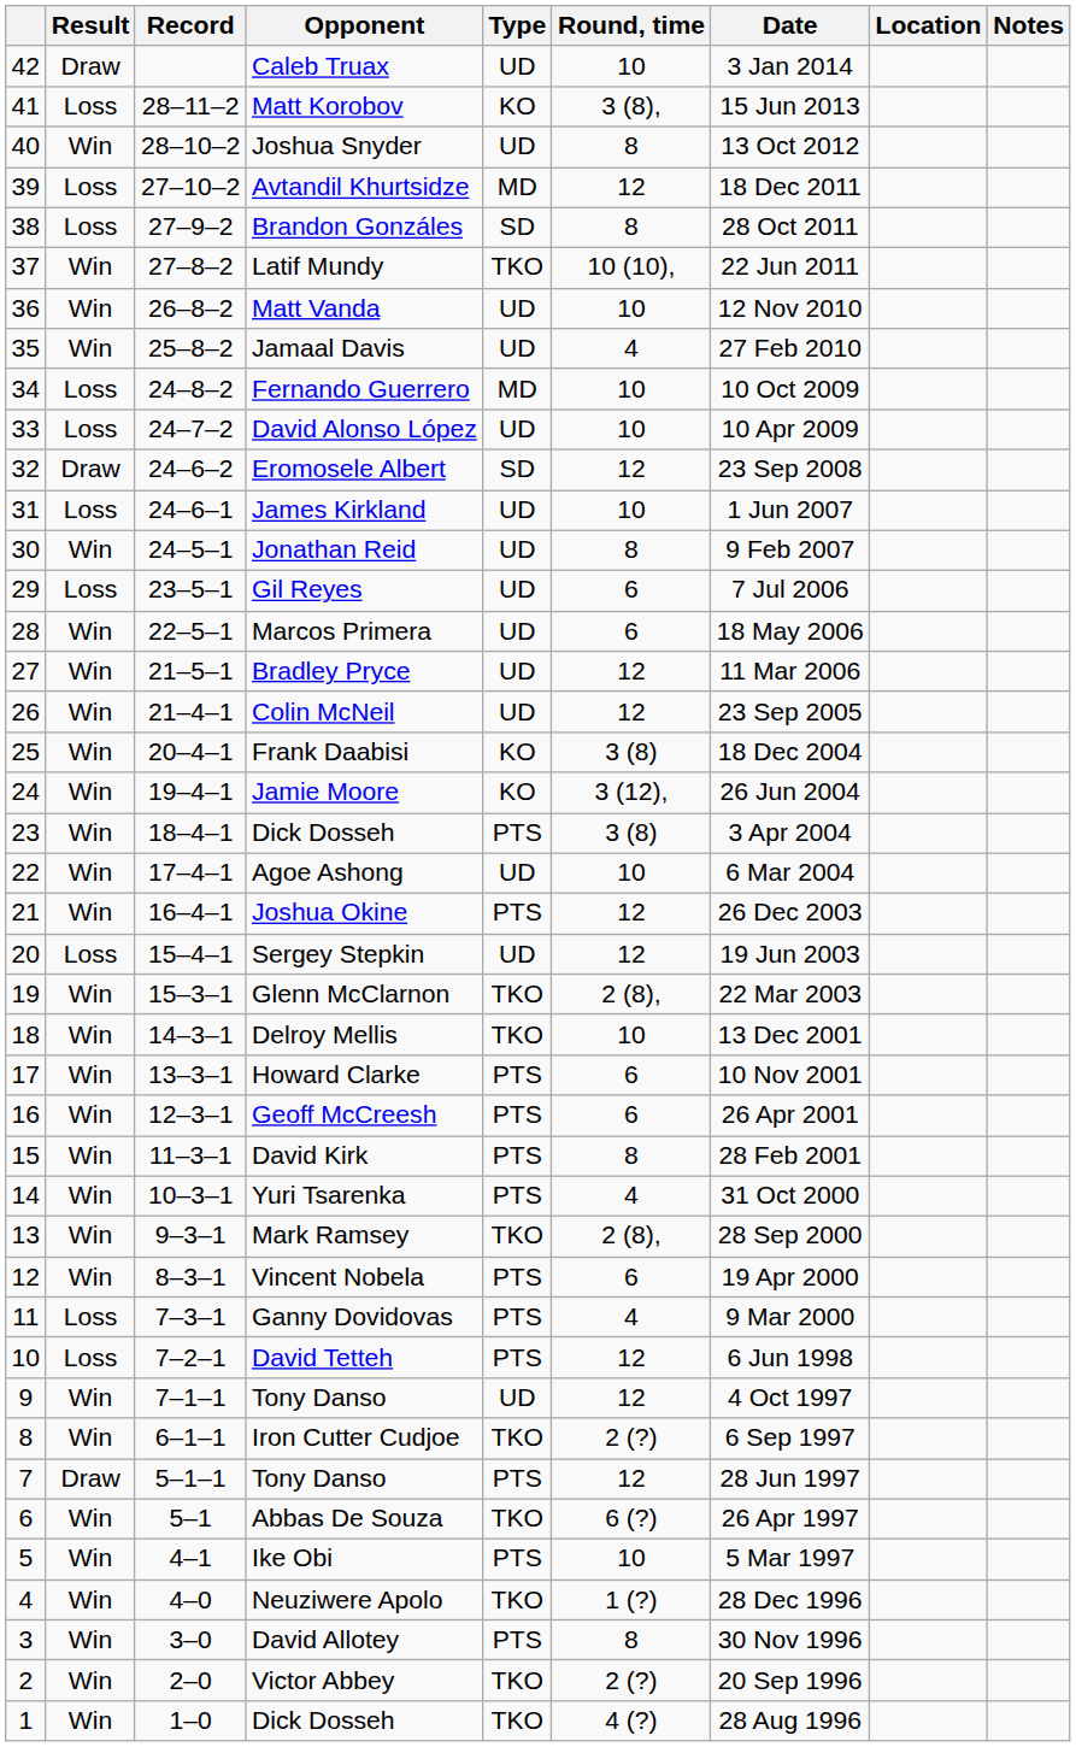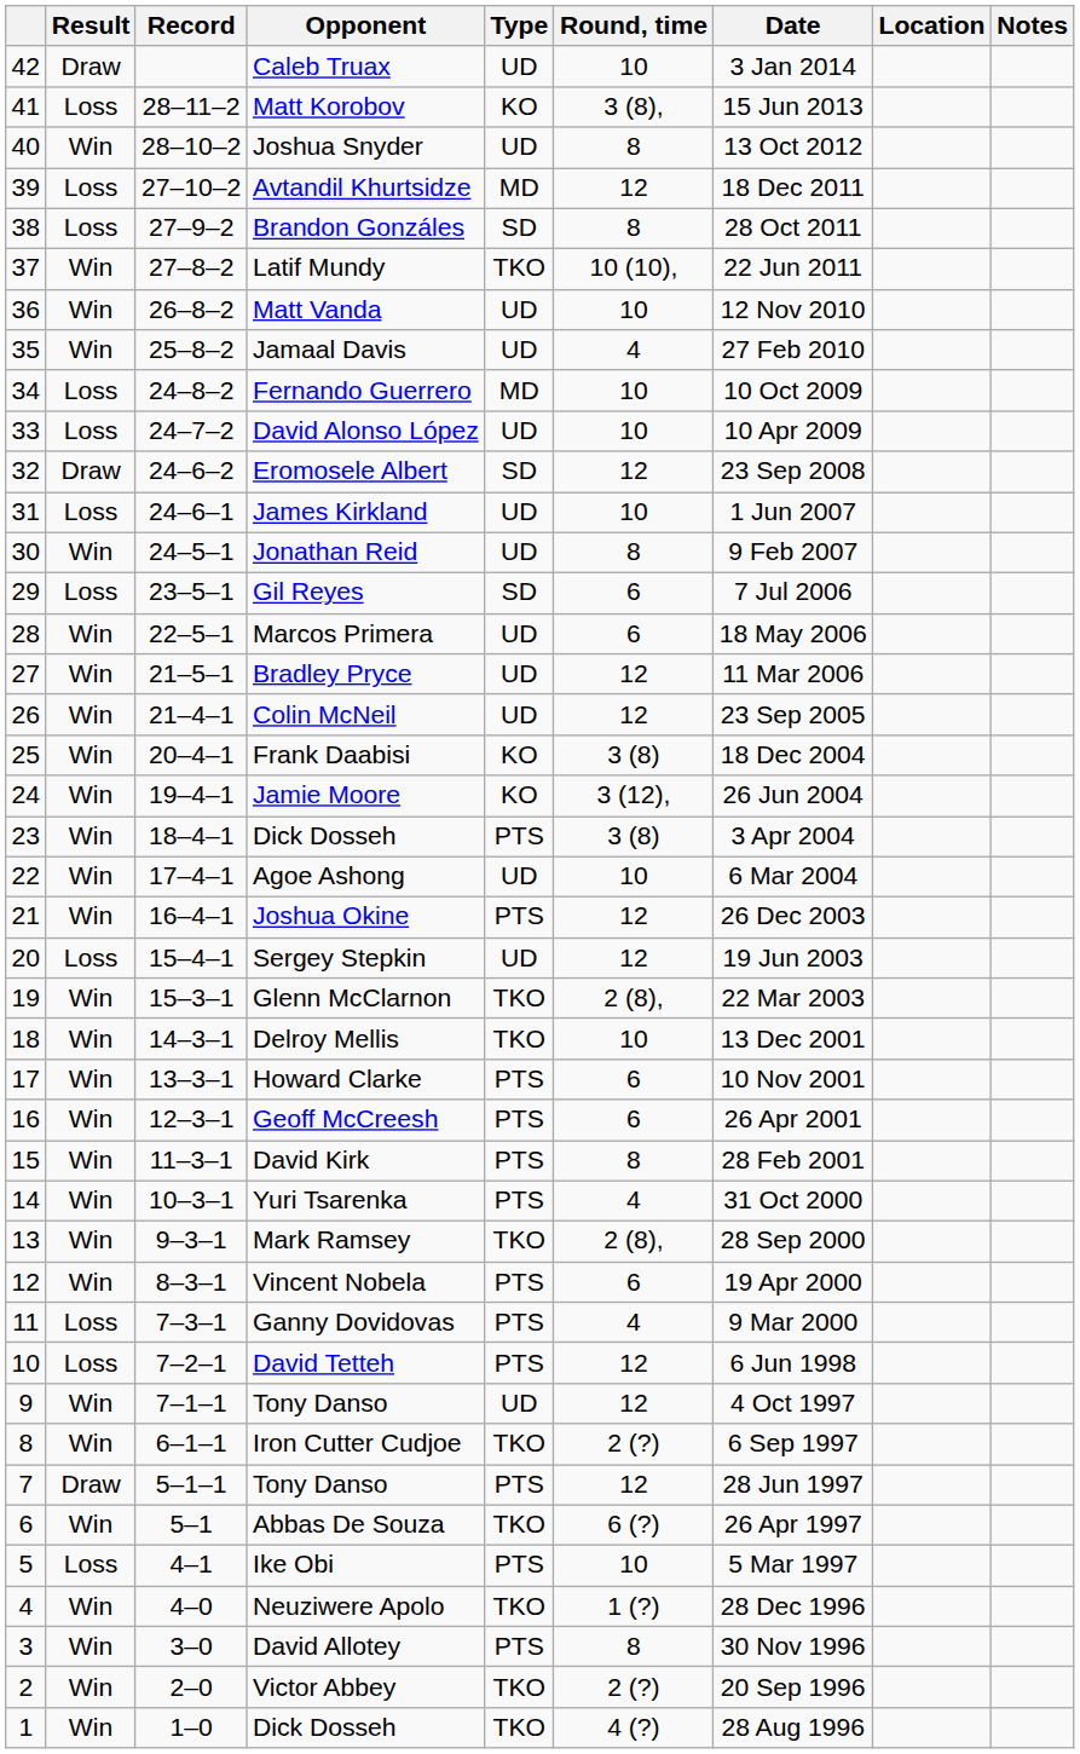Gil Reyes | Type: UD -> SD
Ike Obi | Result: Win -> Loss
